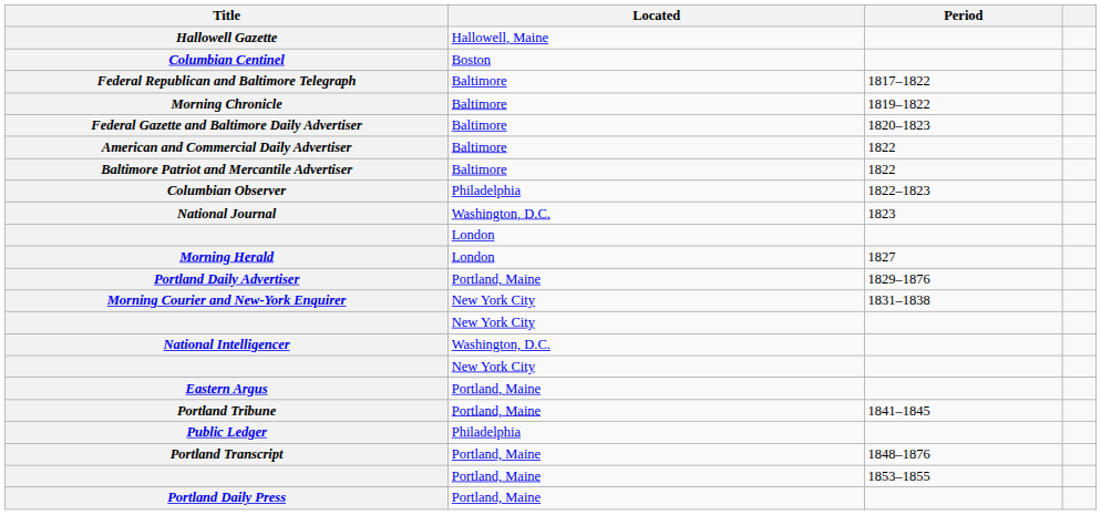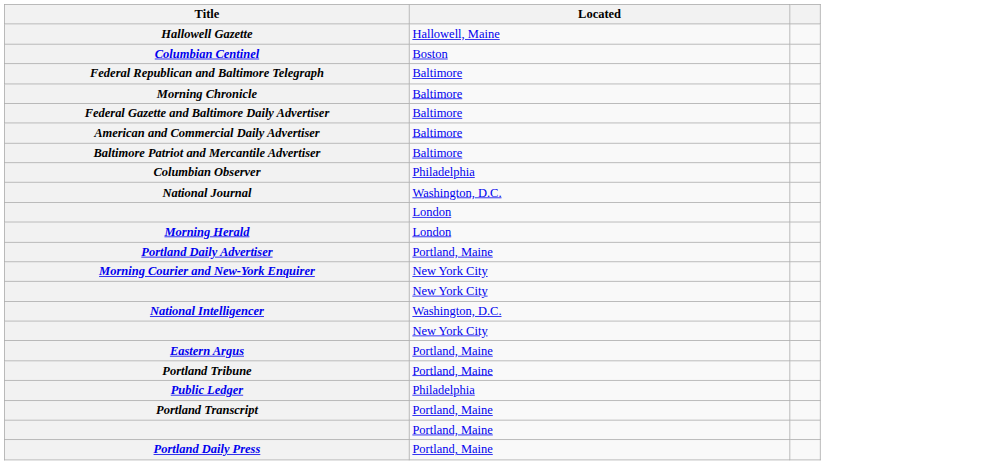- column: Period | 1817–1822 | 1819–1822 | 1820–1823 | 1822 | 1822 | 1822–1823 | 1823 | 1827 | 1829–1876 | 1831–1838 | 1841–1845 | 1848–1876 | 1853–1855
